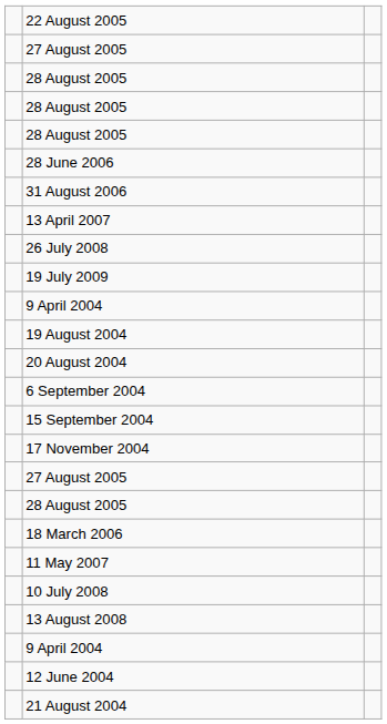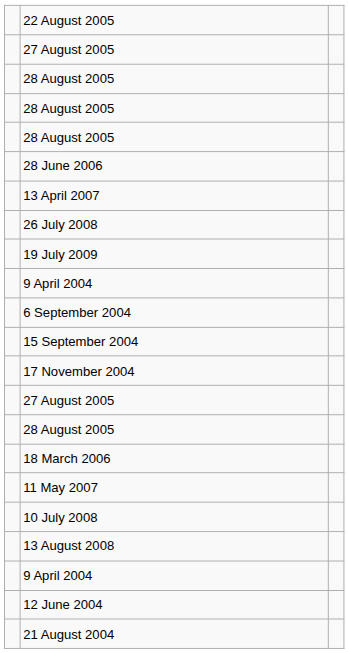- row: 31 August 2006
- row: 19 August 2004
- row: 20 August 2004
